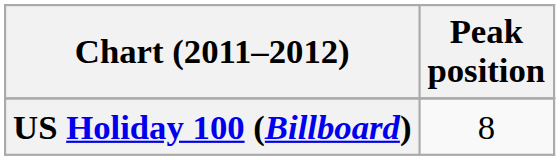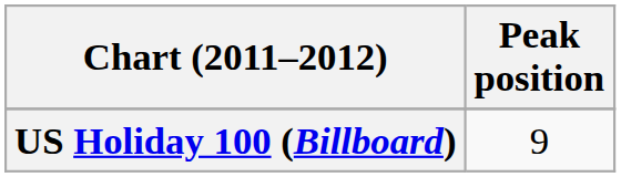US Holiday 100 (Billboard) | Peak position: 8 -> 9
